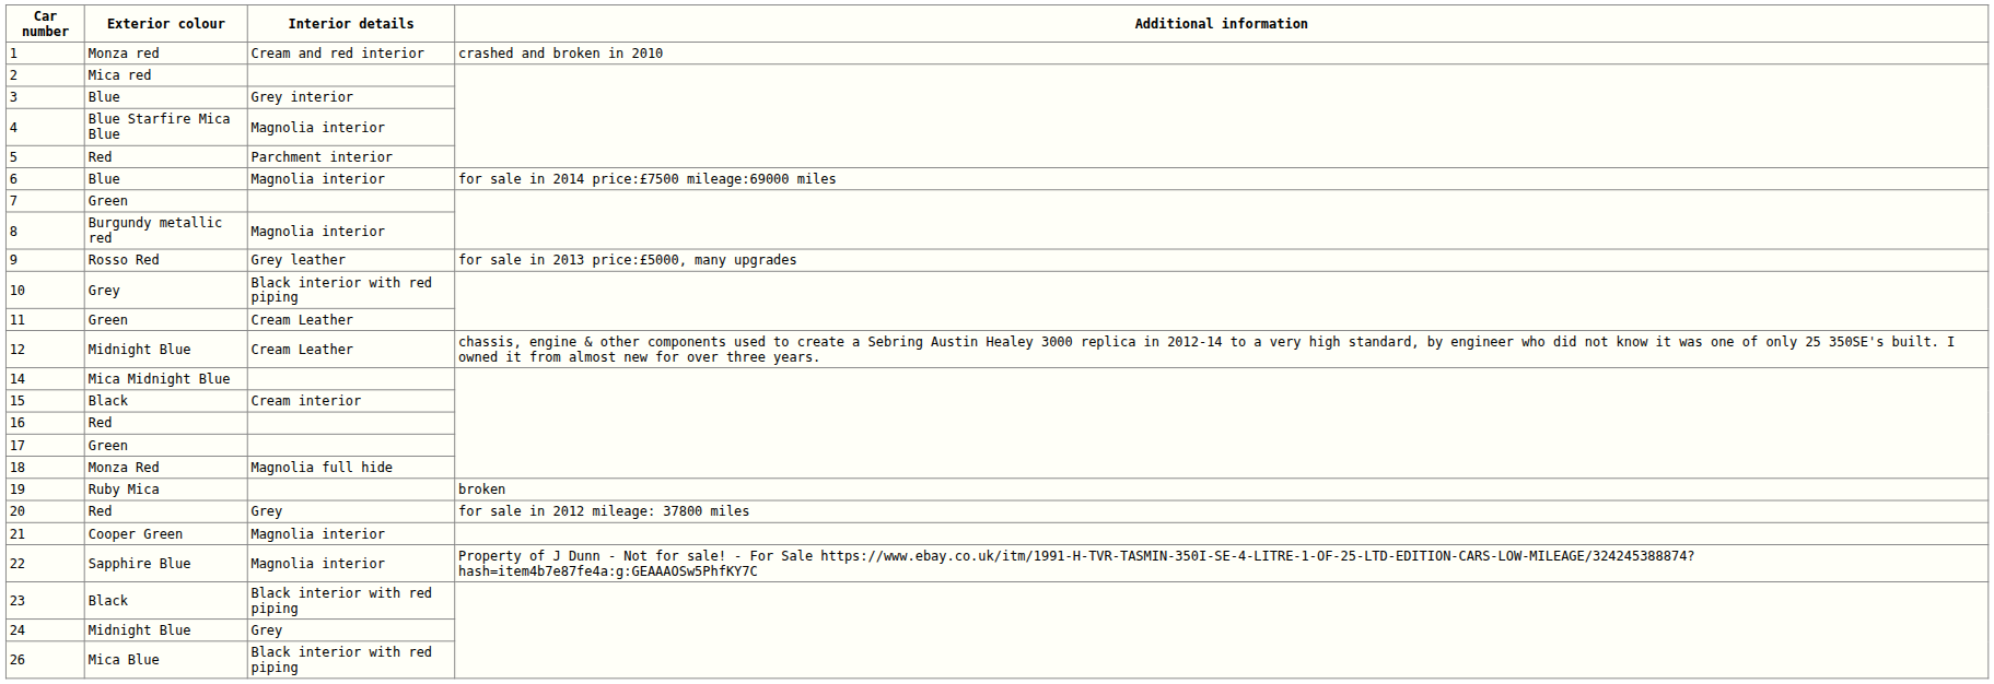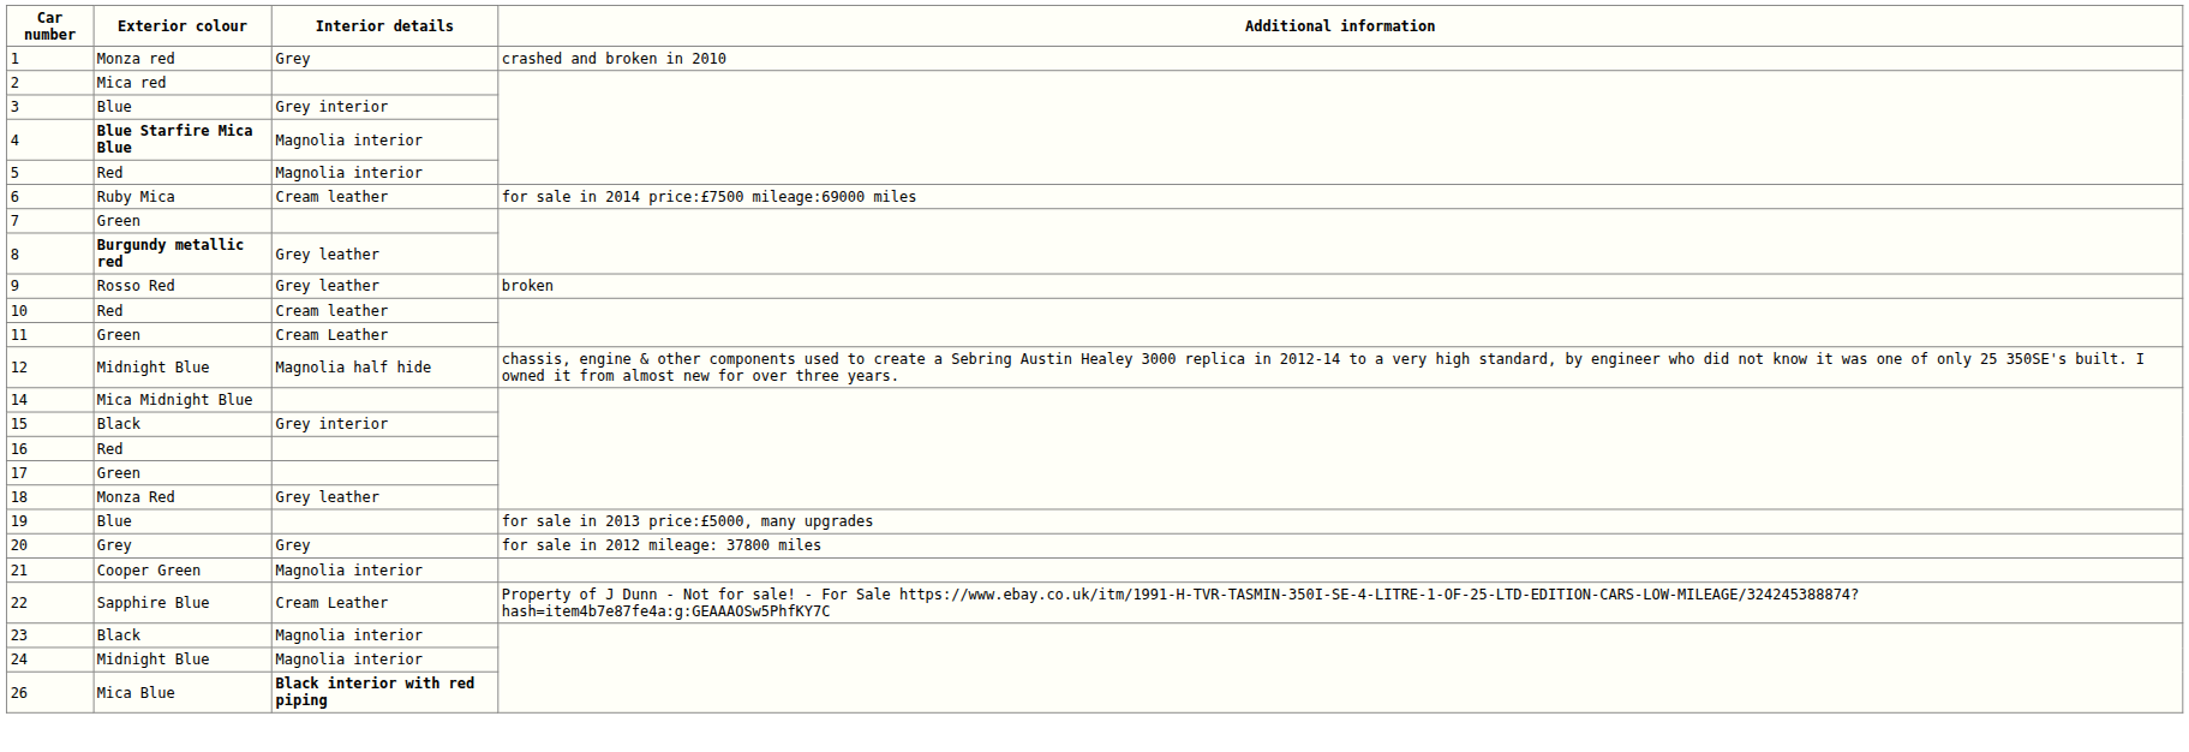1 | Interior details: Cream and red interior -> Grey
4 | Exterior colour: normal -> bold
5 | Interior details: Parchment interior -> Magnolia interior
6 | Exterior colour: Blue -> Ruby Mica
6 | Interior details: Magnolia interior -> Cream leather
8 | Exterior colour: normal -> bold
8 | Interior details: Magnolia interior -> Grey leather
9 | Additional information: for sale in 2013 price:£5000, many upgrades -> broken
10 | Exterior colour: Grey -> Red
10 | Interior details: Black interior with red piping -> Cream leather
12 | Interior details: Cream Leather -> Magnolia half hide
15 | Interior details: Cream interior -> Grey interior
18 | Interior details: Magnolia full hide -> Grey leather
19 | Exterior colour: Ruby Mica -> Blue
19 | Additional information: broken -> for sale in 2013 price:£5000, many upgrades
20 | Exterior colour: Red -> Grey
22 | Interior details: Magnolia interior -> Cream Leather
23 | Interior details: Black interior with red piping -> Magnolia interior
24 | Interior details: Grey -> Magnolia interior
26 | Interior details: normal -> bold
